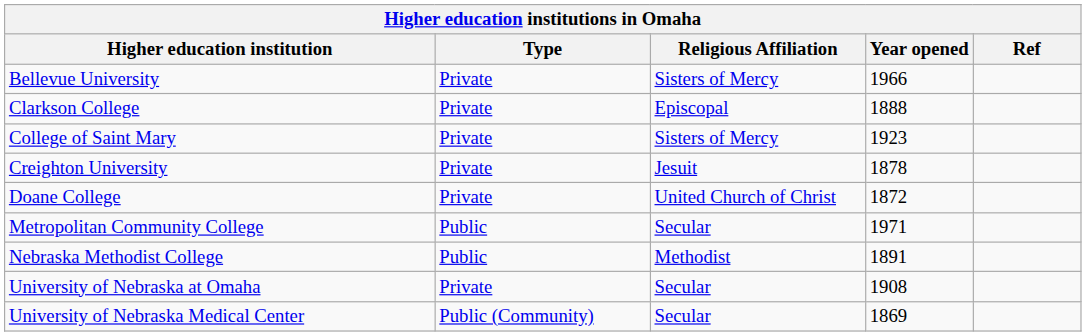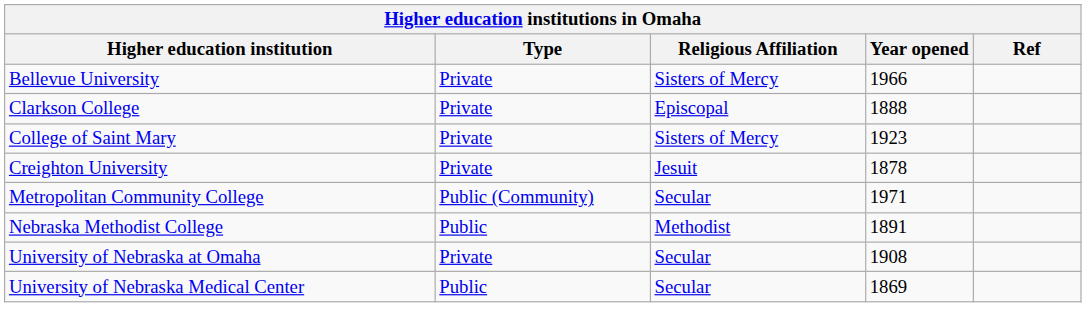- row: Doane College | Private | United Church of Christ | 1872
Metropolitan Community College | Type: Public -> Public (Community)
University of Nebraska Medical Center | Type: Public (Community) -> Public
